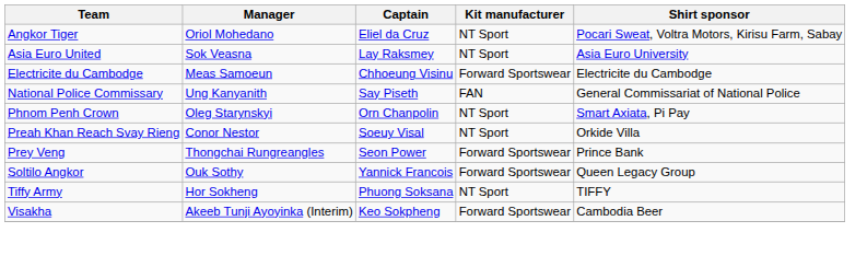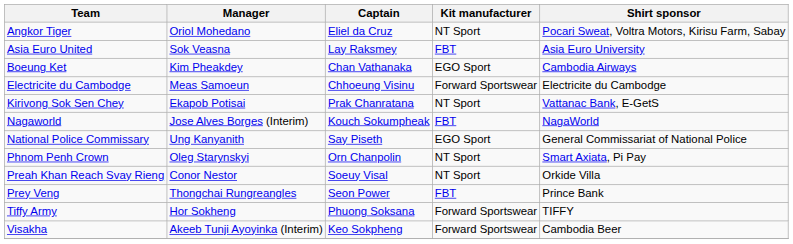Asia Euro United | Kit manufacturer: NT Sport -> FBT
+ row: Boeung Ket | Kim Pheakdey | Chan Vathanaka | EGO Sport | Cambodia Airways
+ row: Kirivong Sok Sen Chey | Ekapob Potisai | Prak Chanratana | NT Sport | Vattanac Bank, E-GetS
+ row: Nagaworld | Jose Alves Borges (Interim) | Kouch Sokumpheak | FBT | NagaWorld
National Police Commissary | Kit manufacturer: FAN -> EGO Sport
Prey Veng | Kit manufacturer: Forward Sportswear -> FBT
- row: Soltilo Angkor | Ouk Sothy | Yannick Francois | Forward Sportswear | Queen Legacy Group
Tiffy Army | Kit manufacturer: NT Sport -> Forward Sportswear
